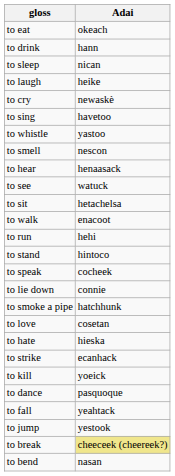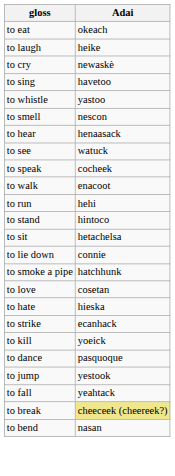- row: to drink | hann
- row: to sleep | nican
rows swapped: to speak <-> to sit
rows swapped: to jump <-> to fall
